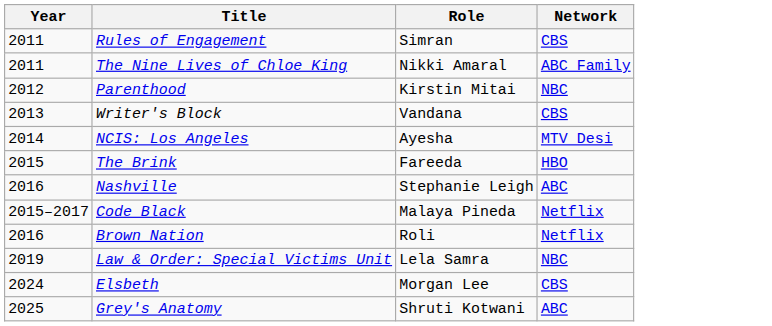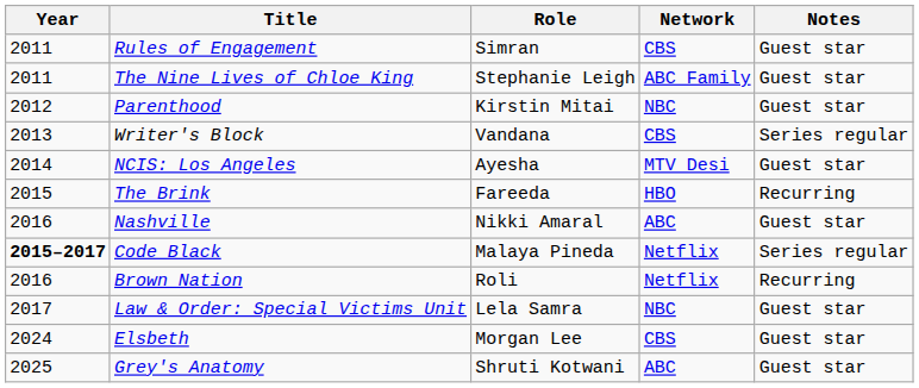+ column: Notes | Guest star | Guest star | Guest star | Series regular | Guest star | Recurring | Guest star | Series regular | Recurring | Guest star | Guest star | Guest star
The Nine Lives of Chloe King | Role: Nikki Amaral -> Stephanie Leigh
Nashville | Role: Stephanie Leigh -> Nikki Amaral
Code Black | Year: normal -> bold
Law & Order: Special Victims Unit | Year: 2019 -> 2017
